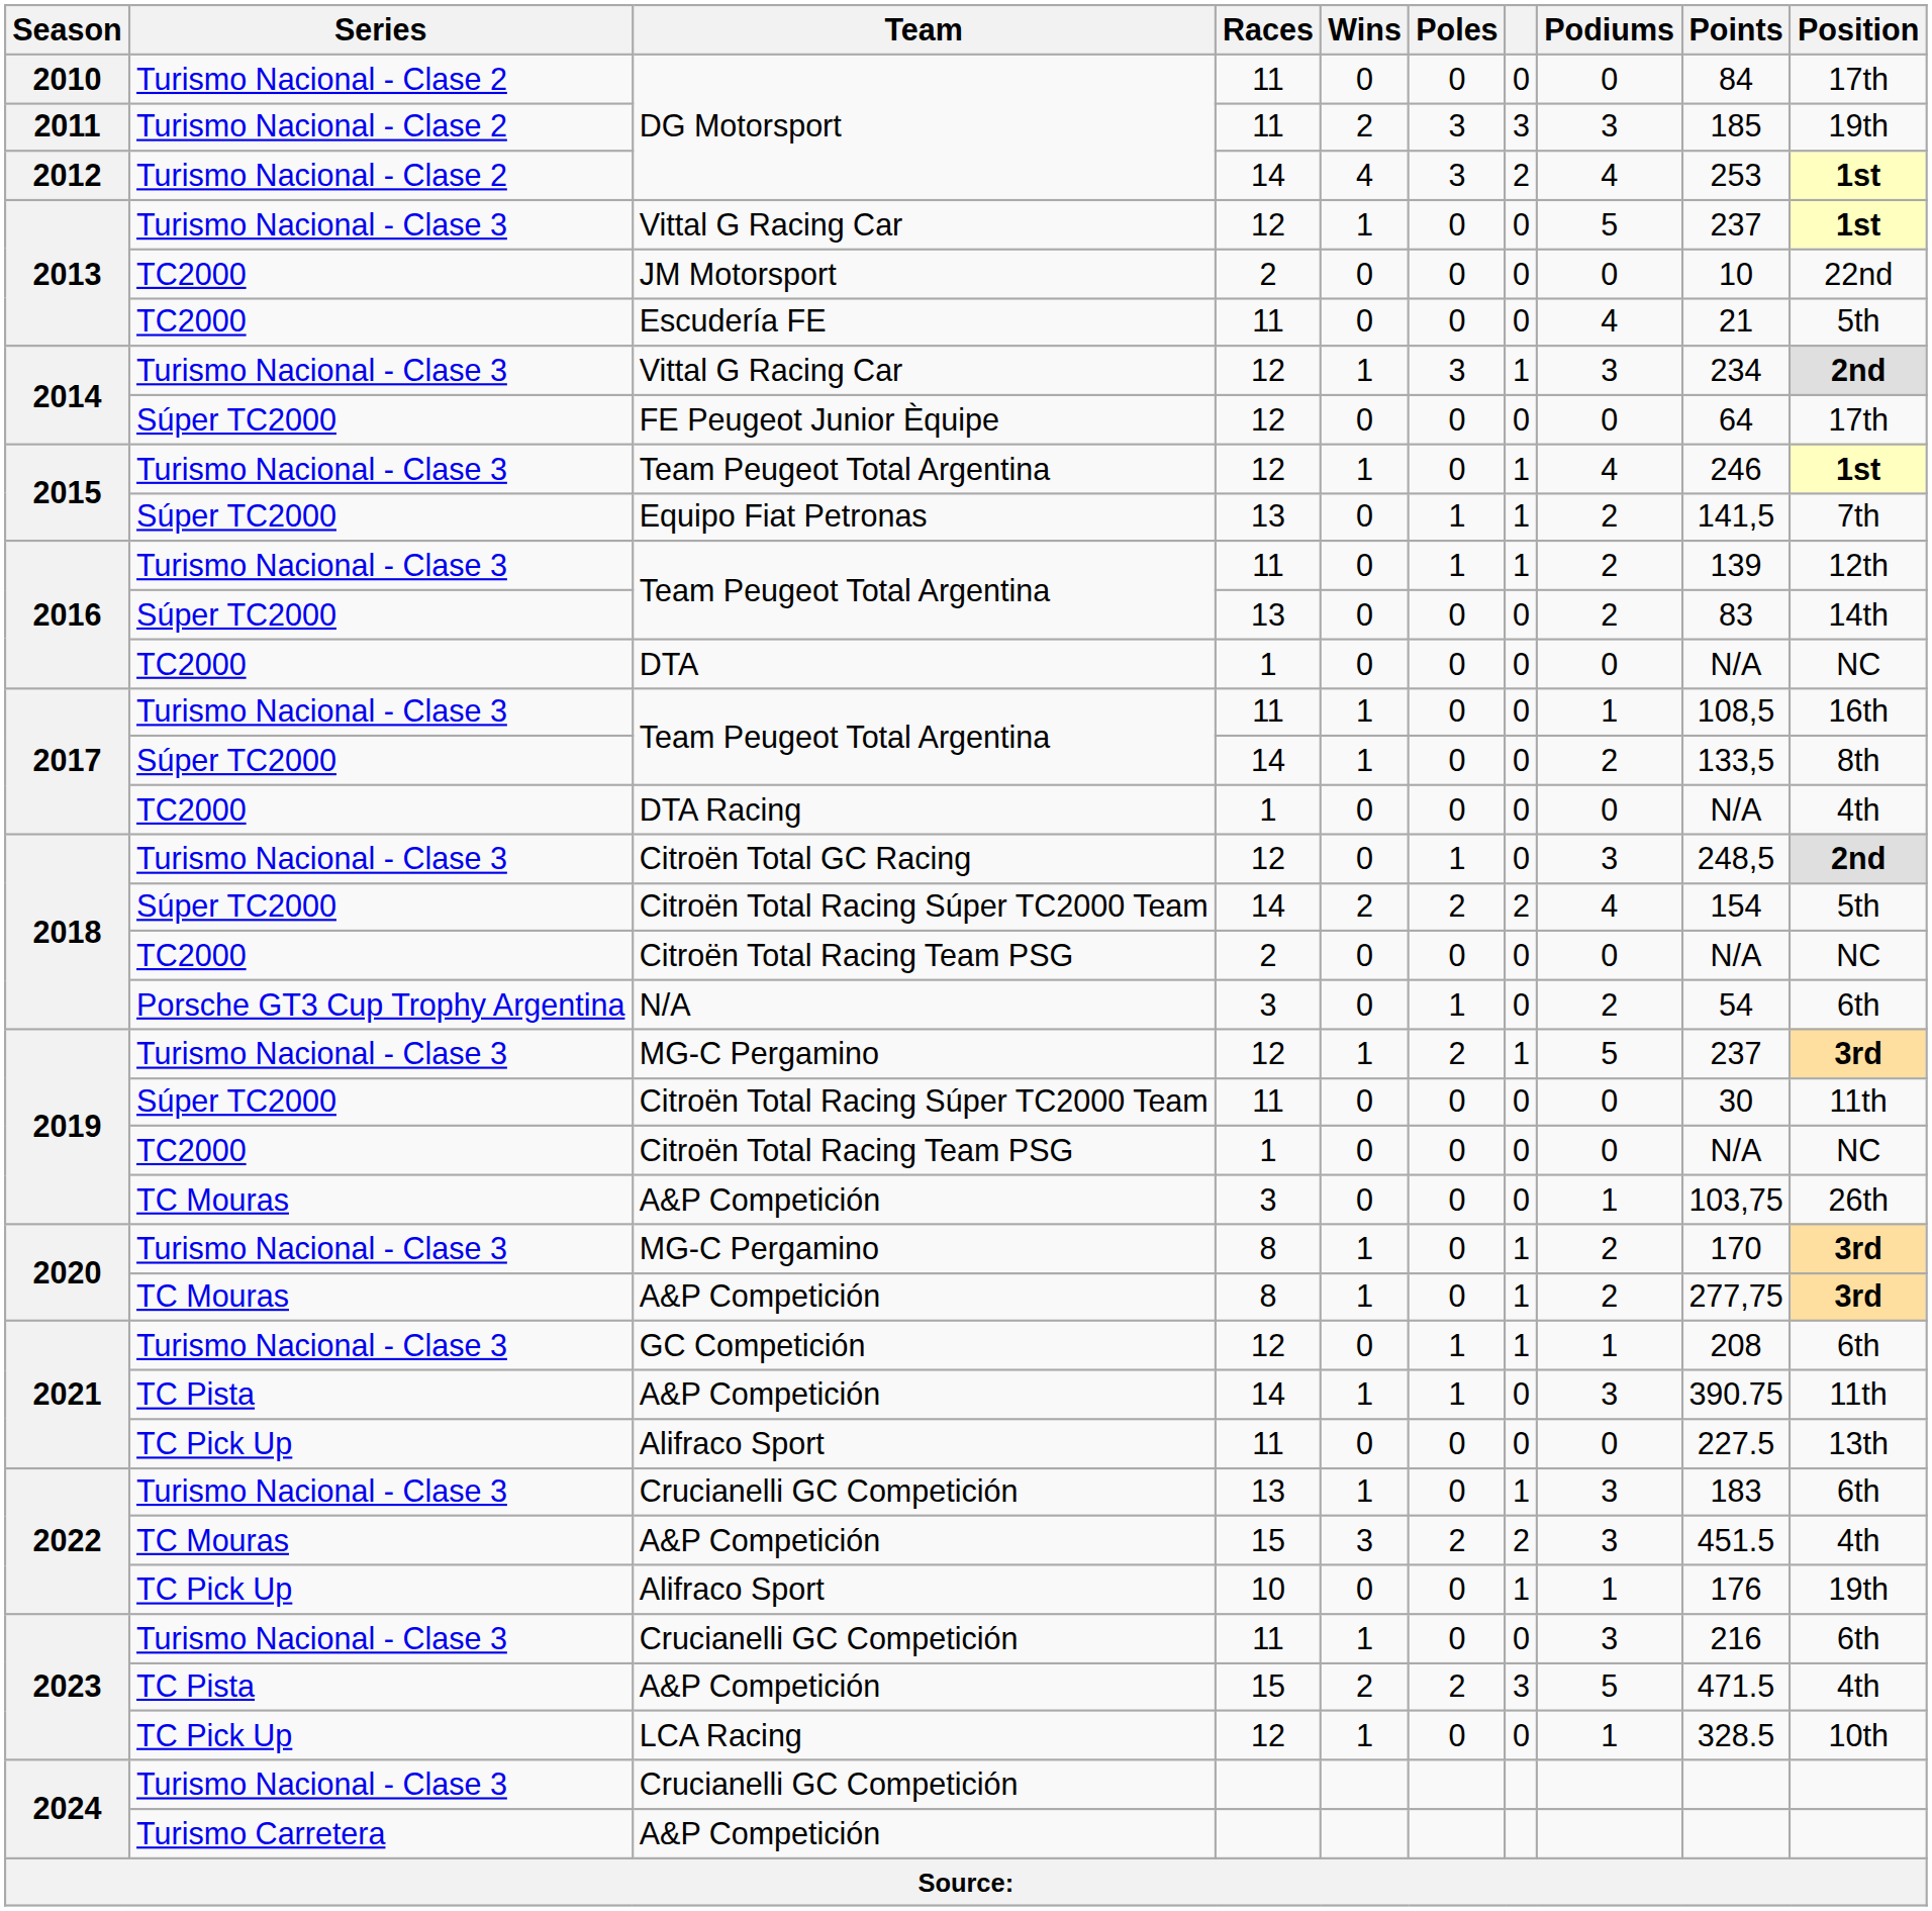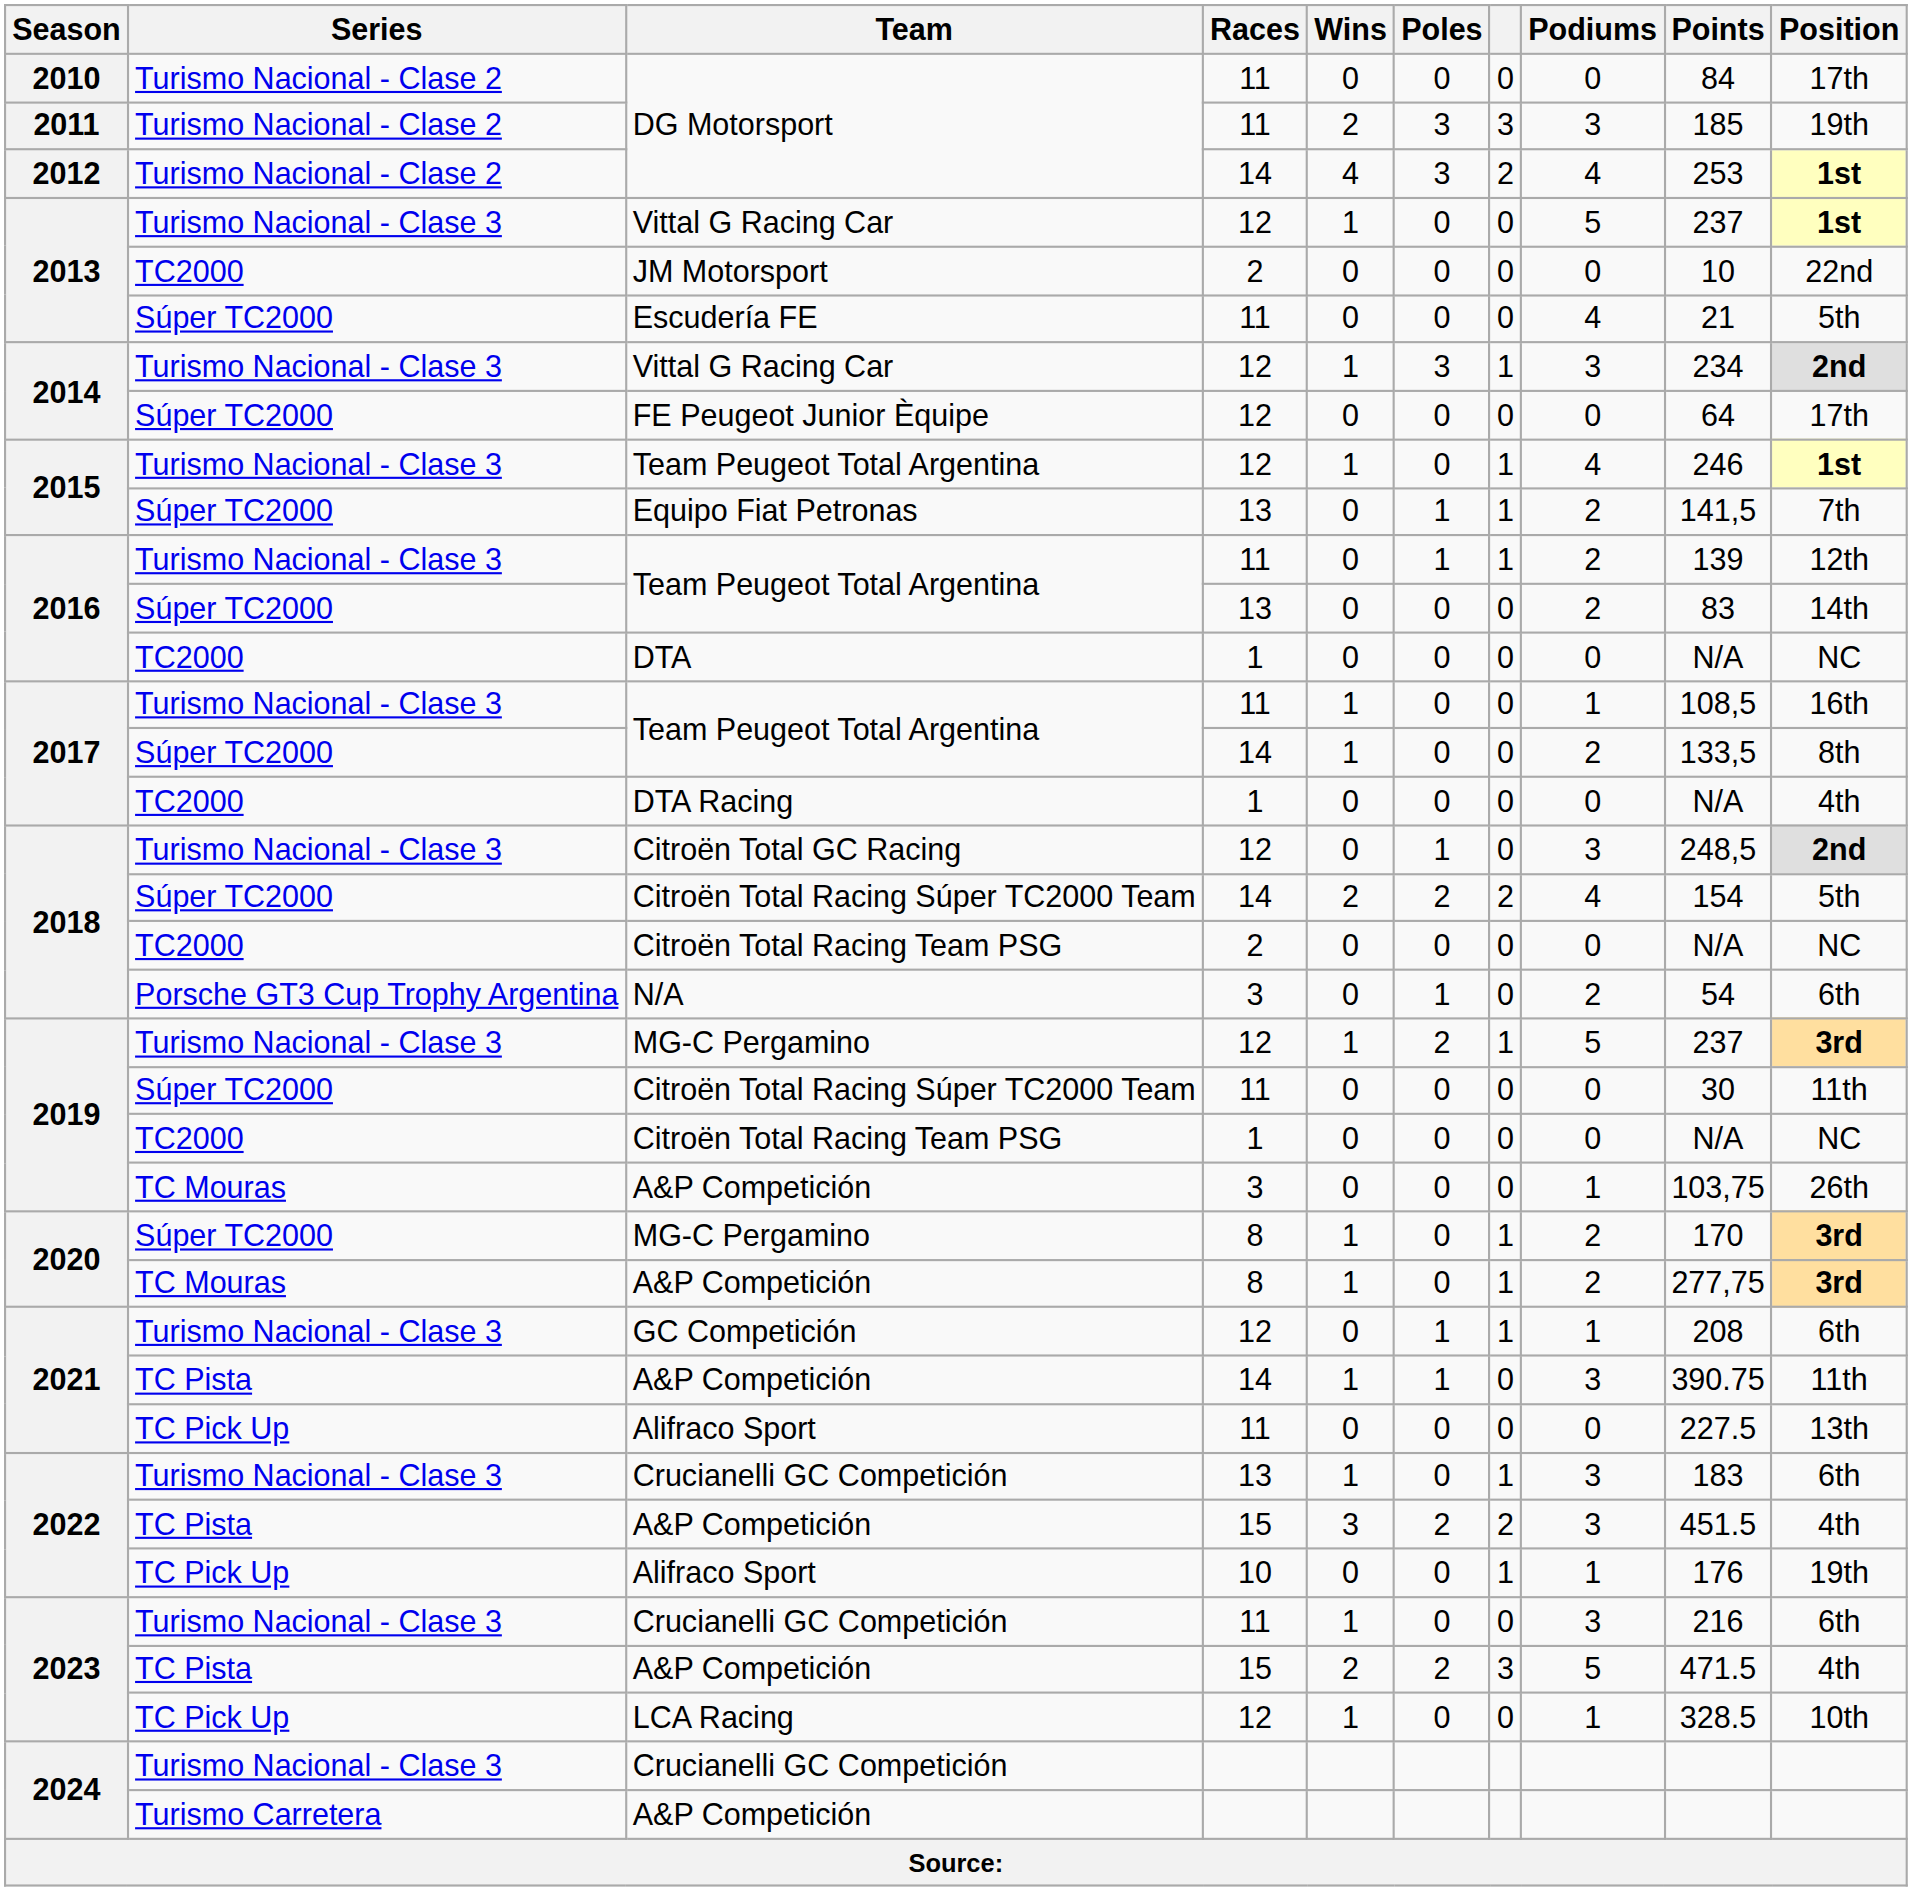Escudería FE | Series: TC2000 -> Súper TC2000
2020 / MG-C Pergamino | Series: Turismo Nacional - Clase 3 -> Súper TC2000
2022 / A&P Competición | Series: TC Mouras -> TC Pista
